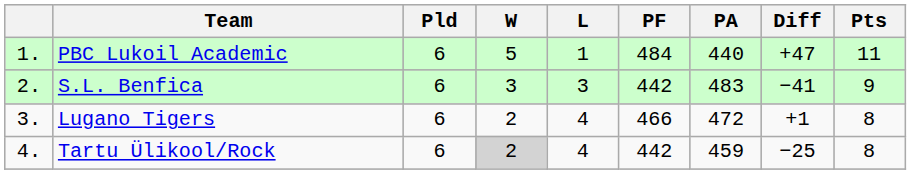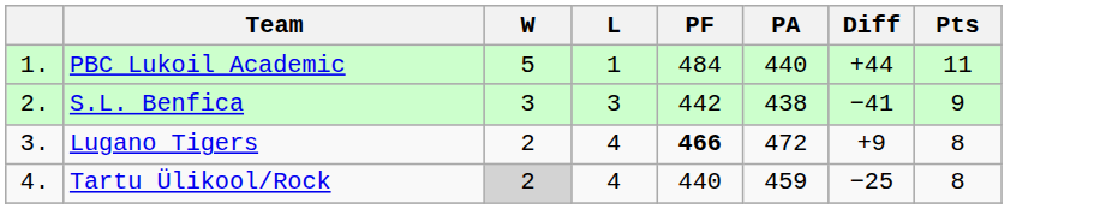- column: Pld | 6 | 6 | 6 | 6
PBC Lukoil Academic | Diff: +47 -> +44
S.L. Benfica | PA: 483 -> 438
Lugano Tigers | PF: normal -> bold
Lugano Tigers | Diff: +1 -> +9
Tartu Ülikool/Rock | PF: 442 -> 440
